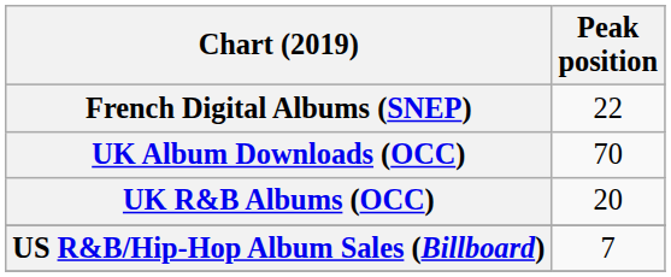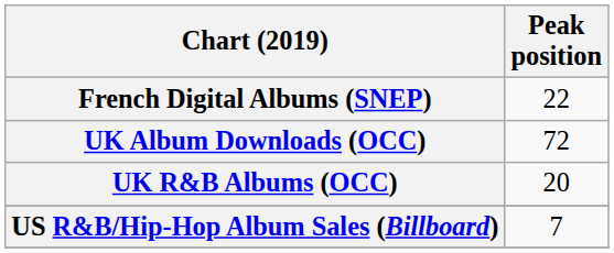UK Album Downloads (OCC) | Peak position: 70 -> 72
